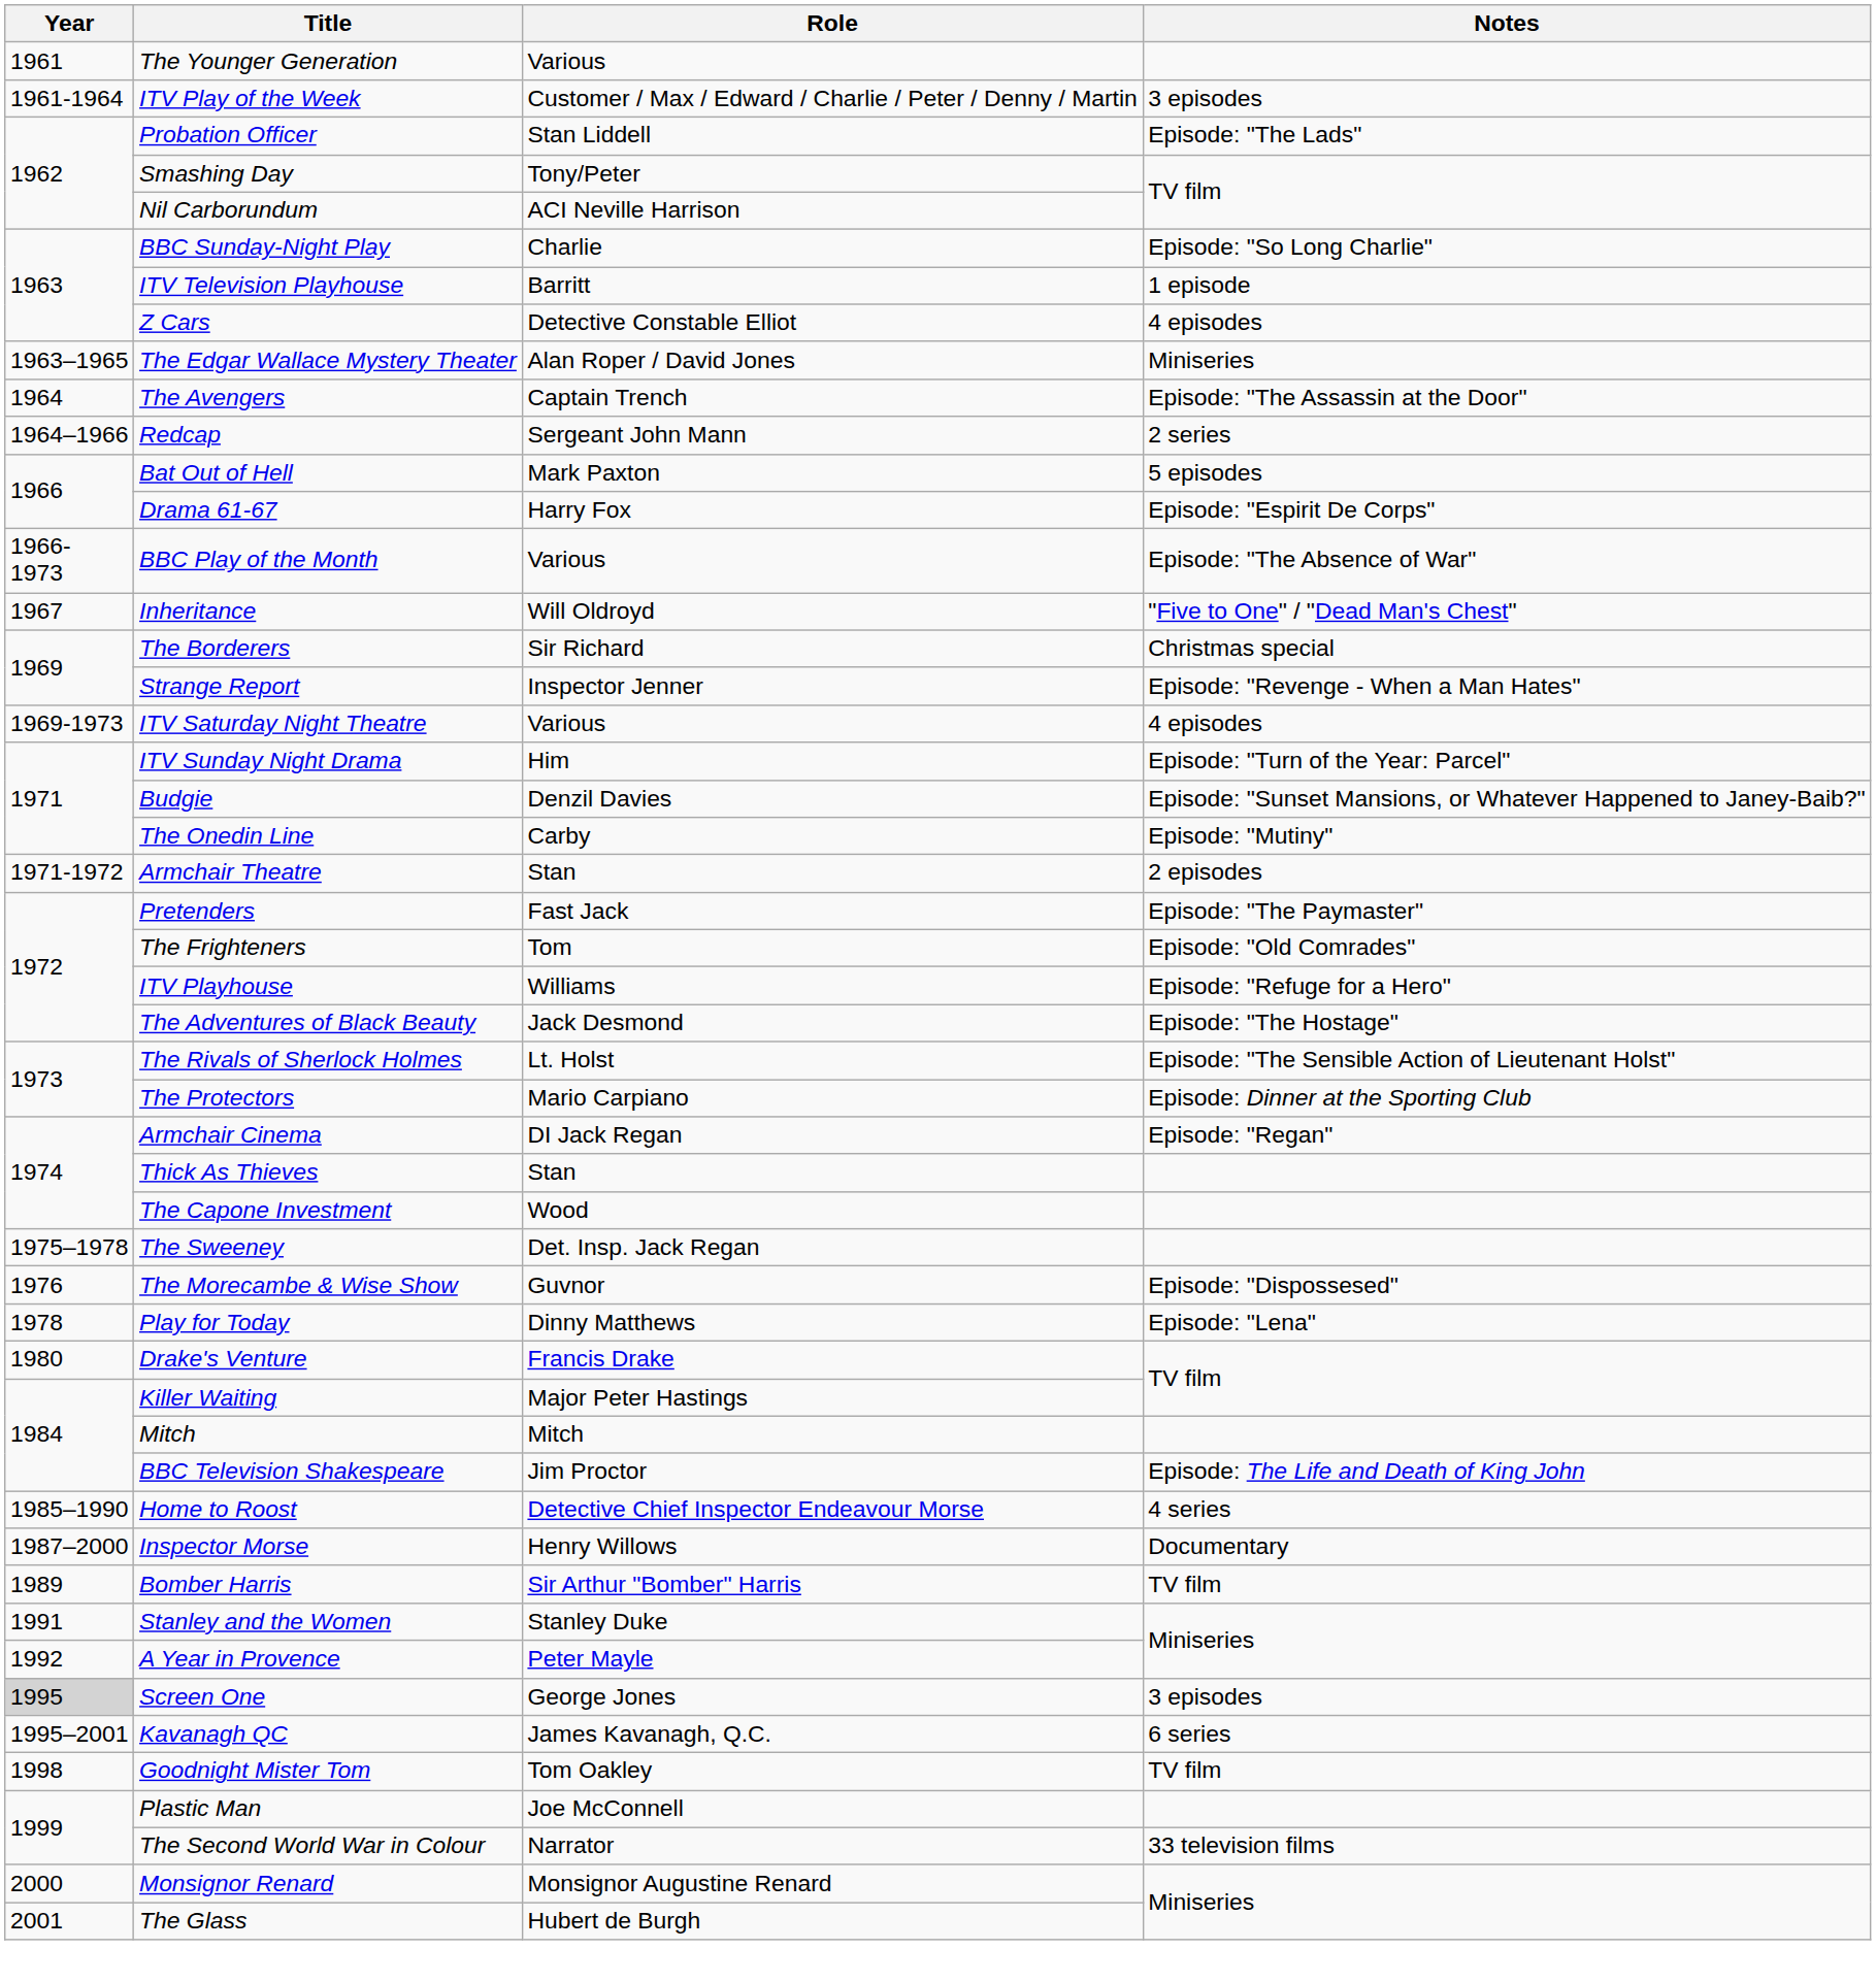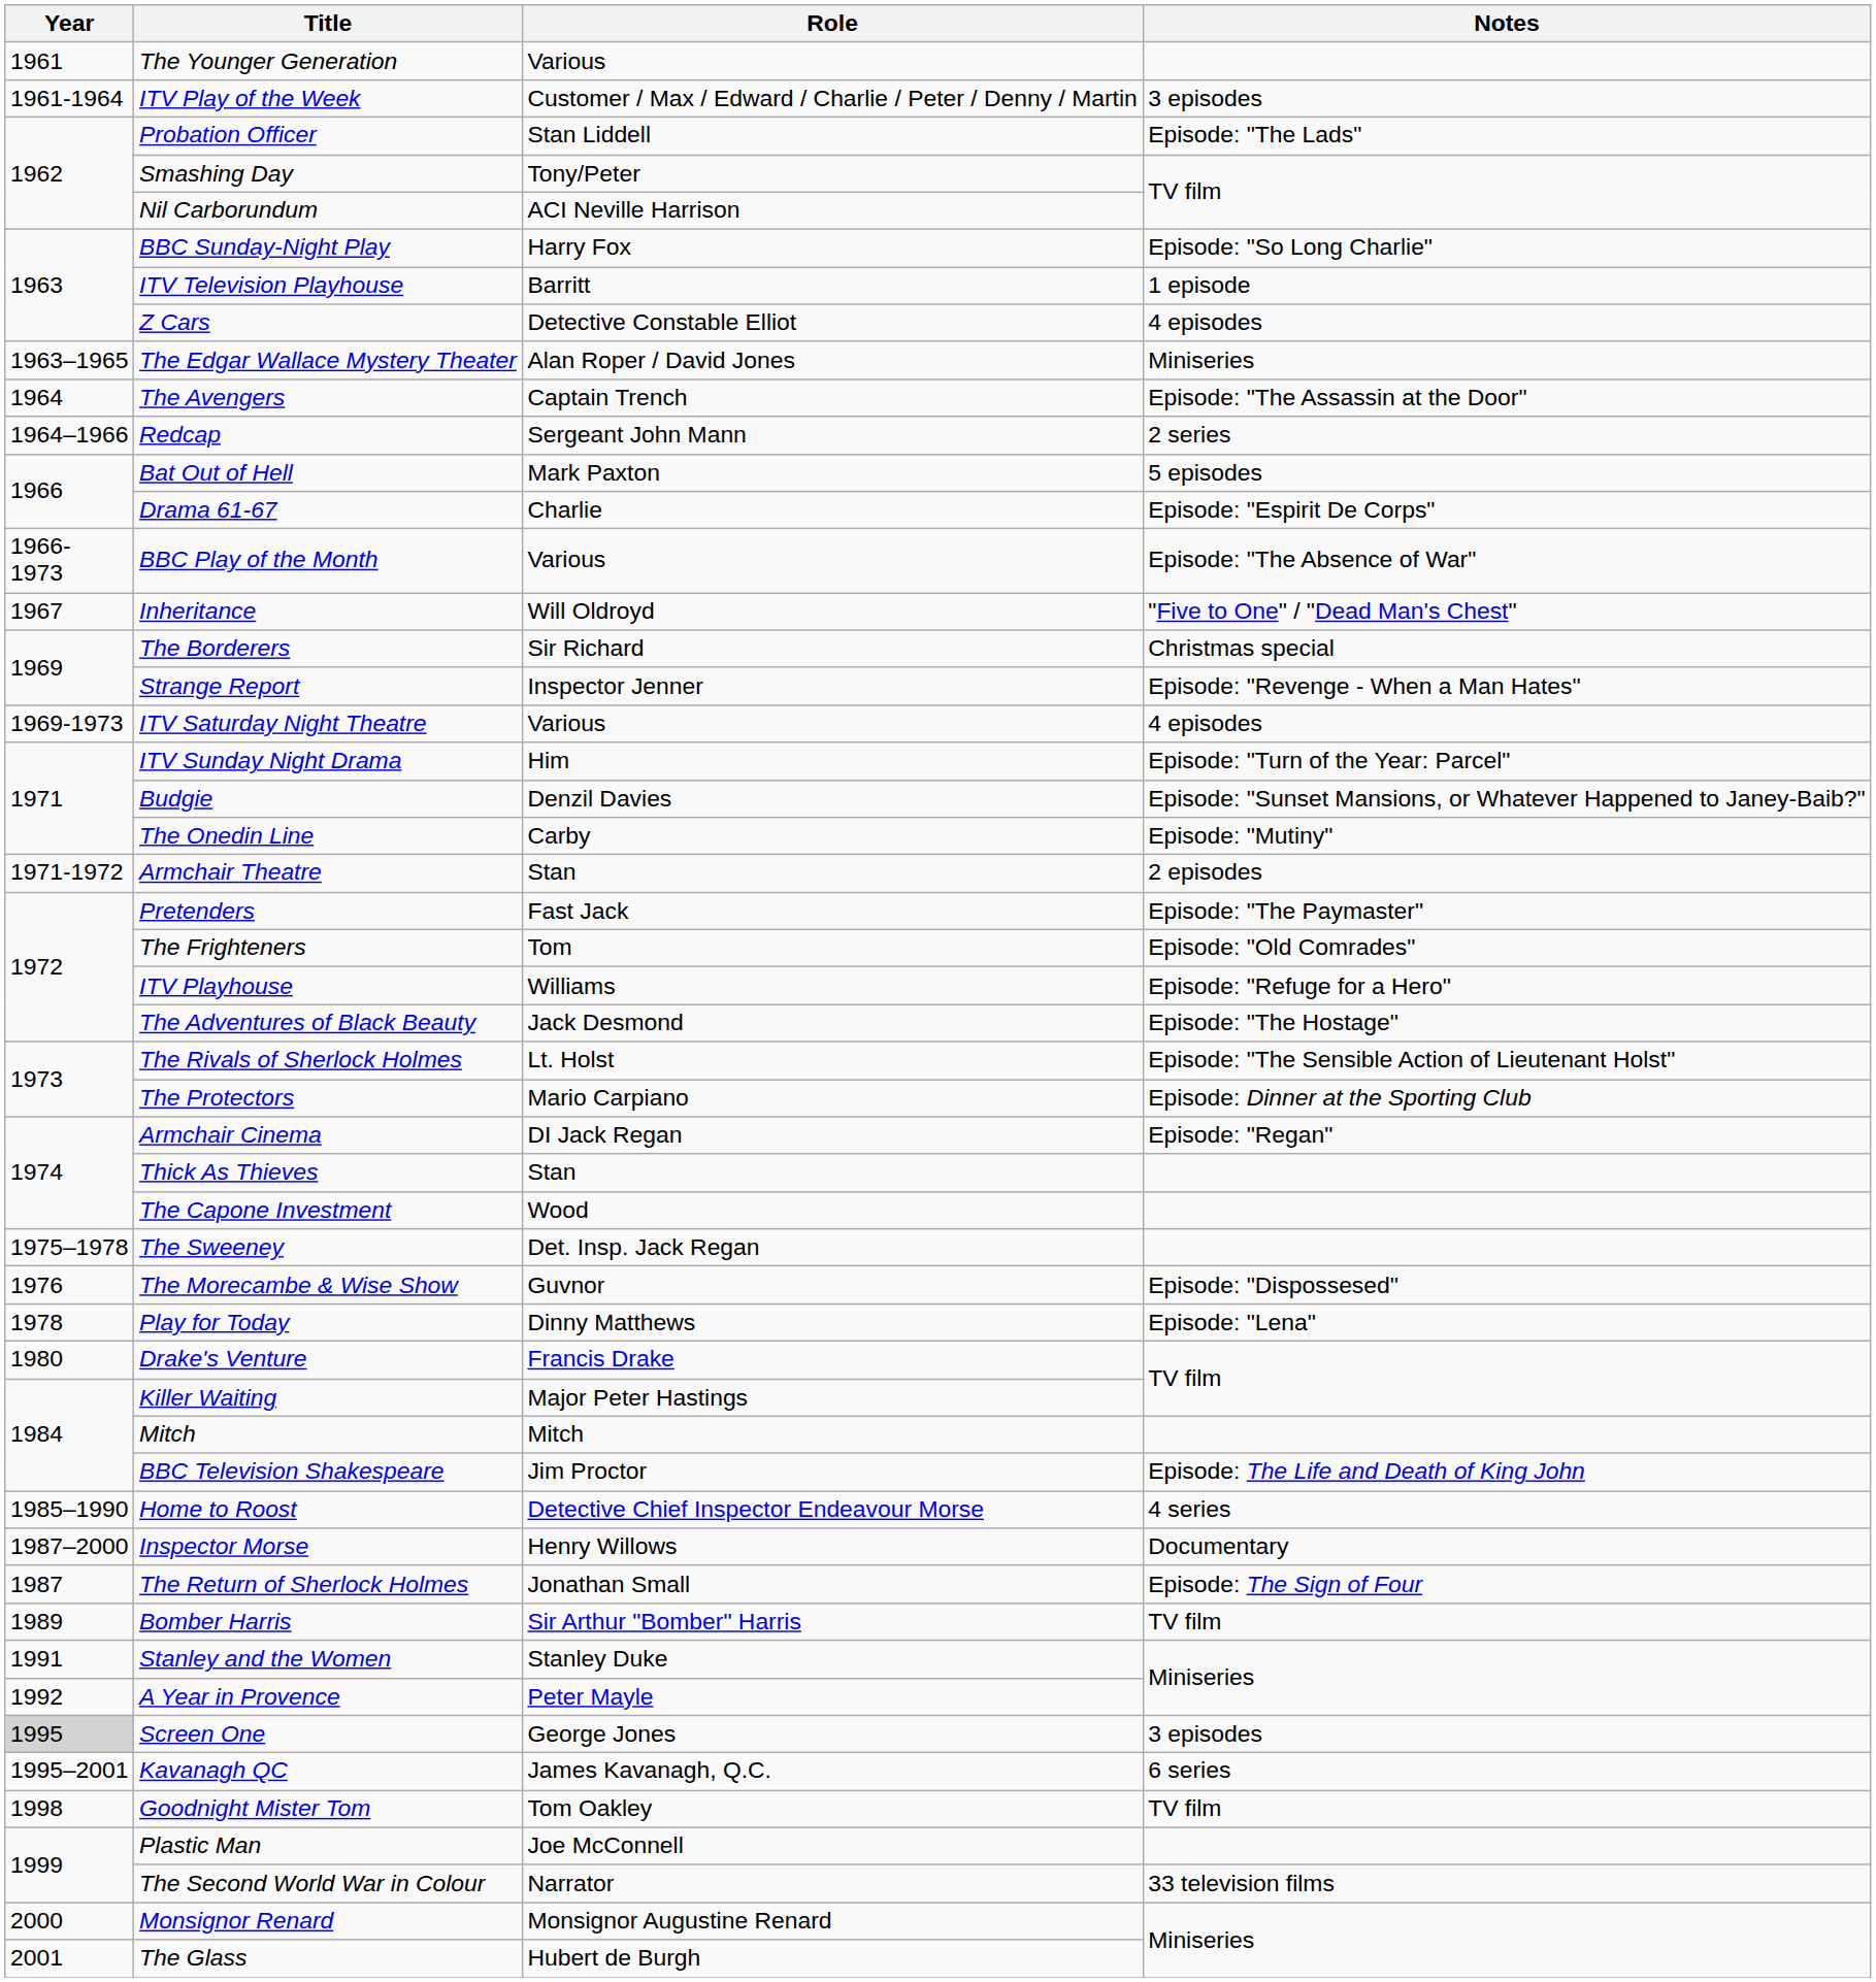BBC Sunday-Night Play | Role: Charlie -> Harry Fox
Drama 61-67 | Role: Harry Fox -> Charlie
+ row: 1987 | The Return of Sherlock Holmes | Jonathan Small | Episode: The Sign of Four
